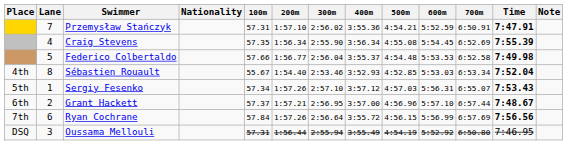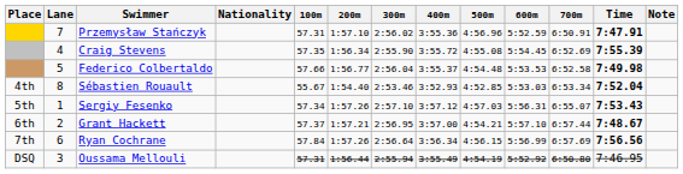Przemysław Stańczyk | 500m: 4:54.21 -> 4:56.96
Craig Stevens | 400m: 3:56.34 -> 3:55.72
Grant Hackett | 500m: 4:56.96 -> 4:54.21
Ryan Cochrane | 400m: 3:55.72 -> 3:56.34
